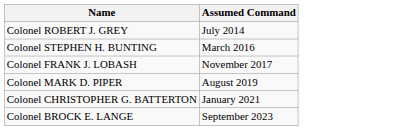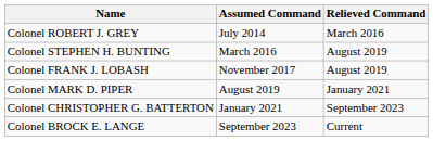+ column: Relieved Command | March 2016 | August 2019 | August 2019 | January 2021 | September 2023 | Current
